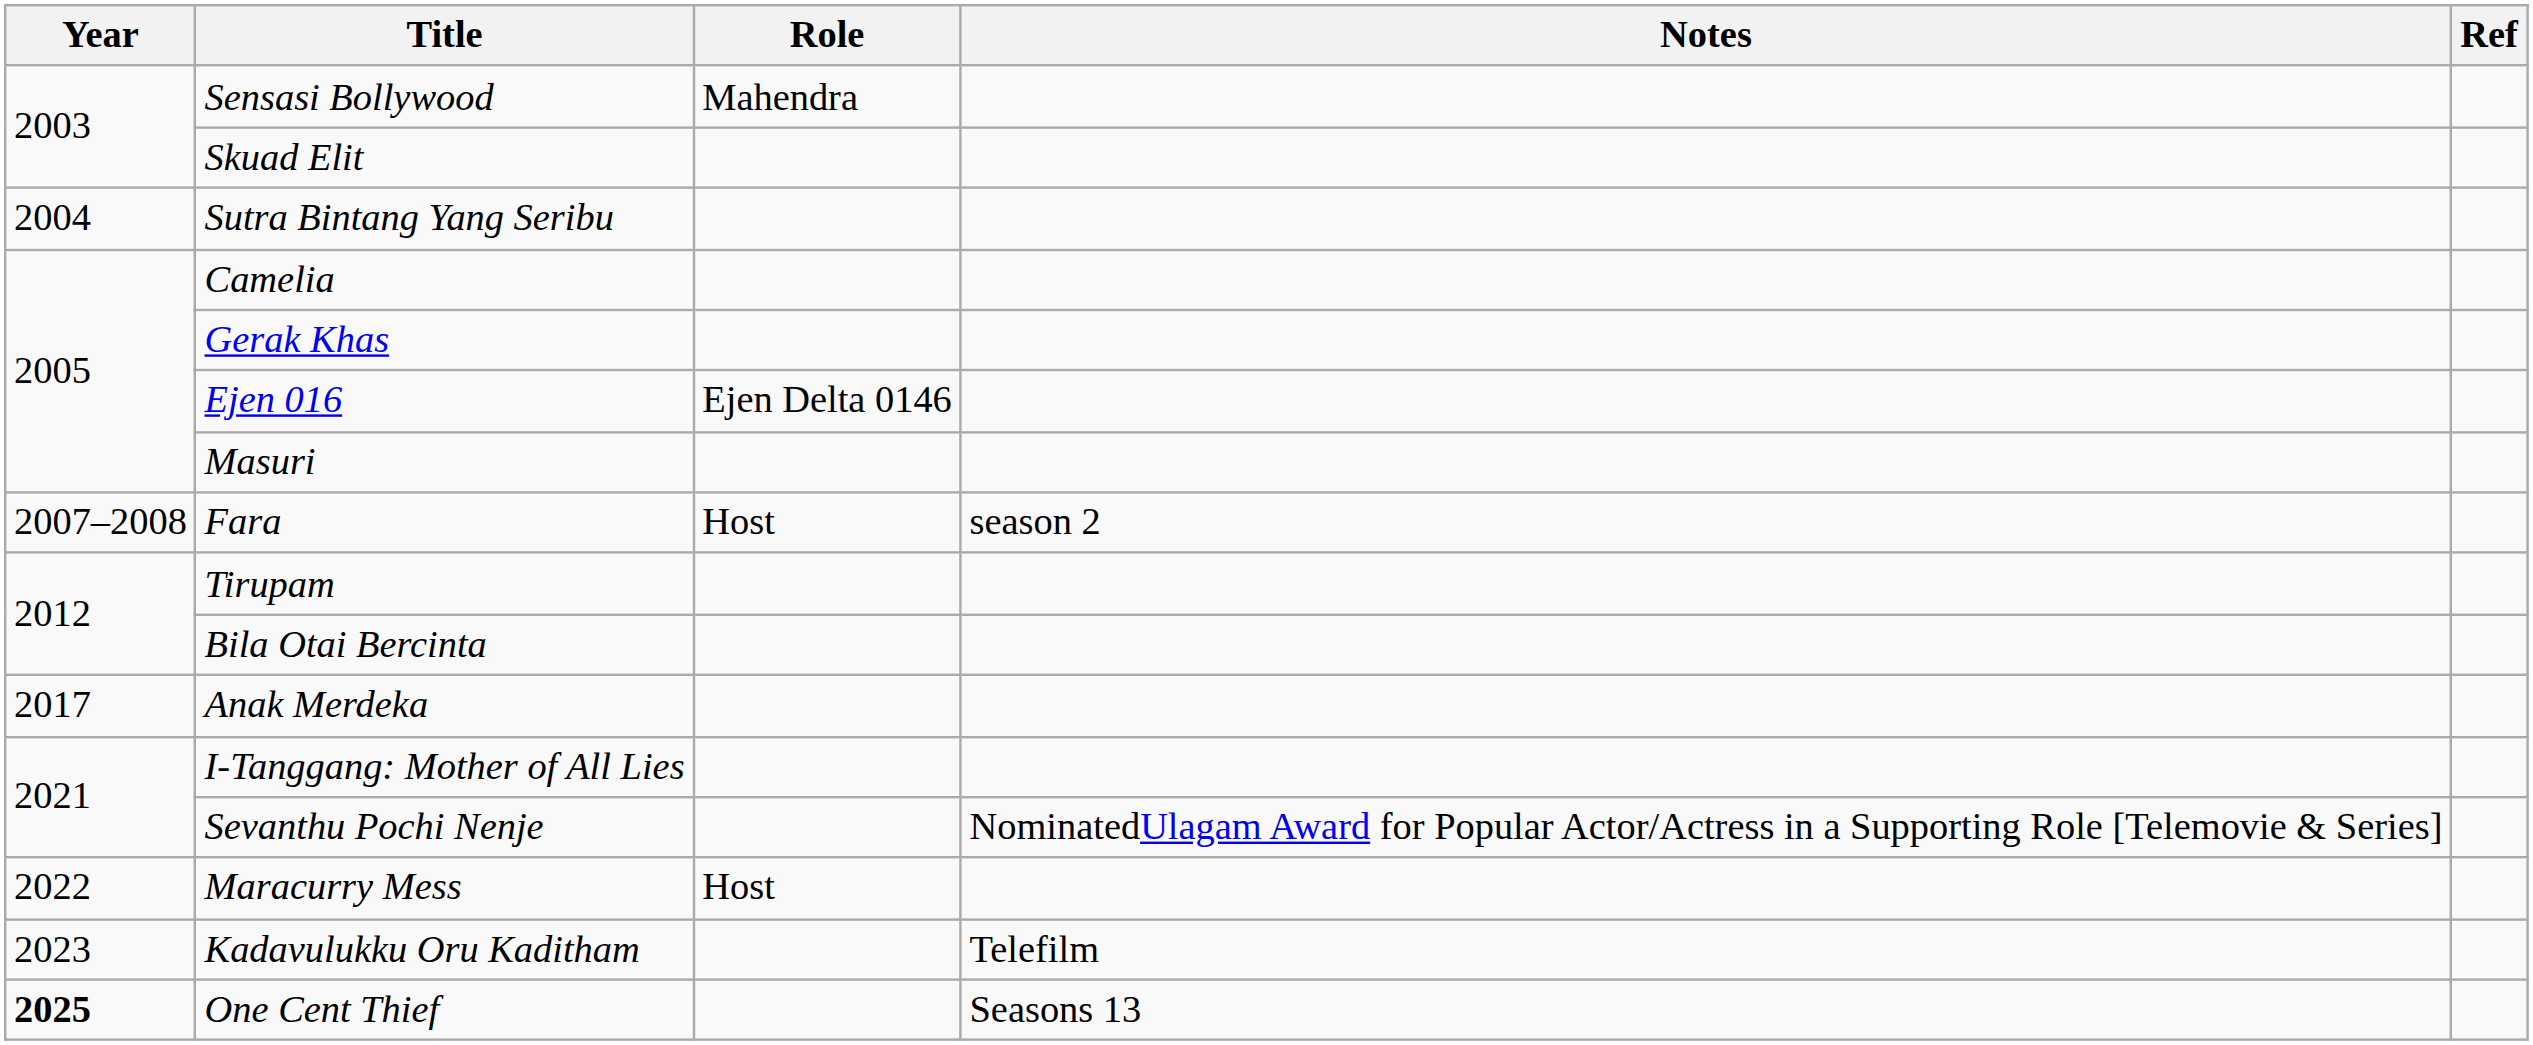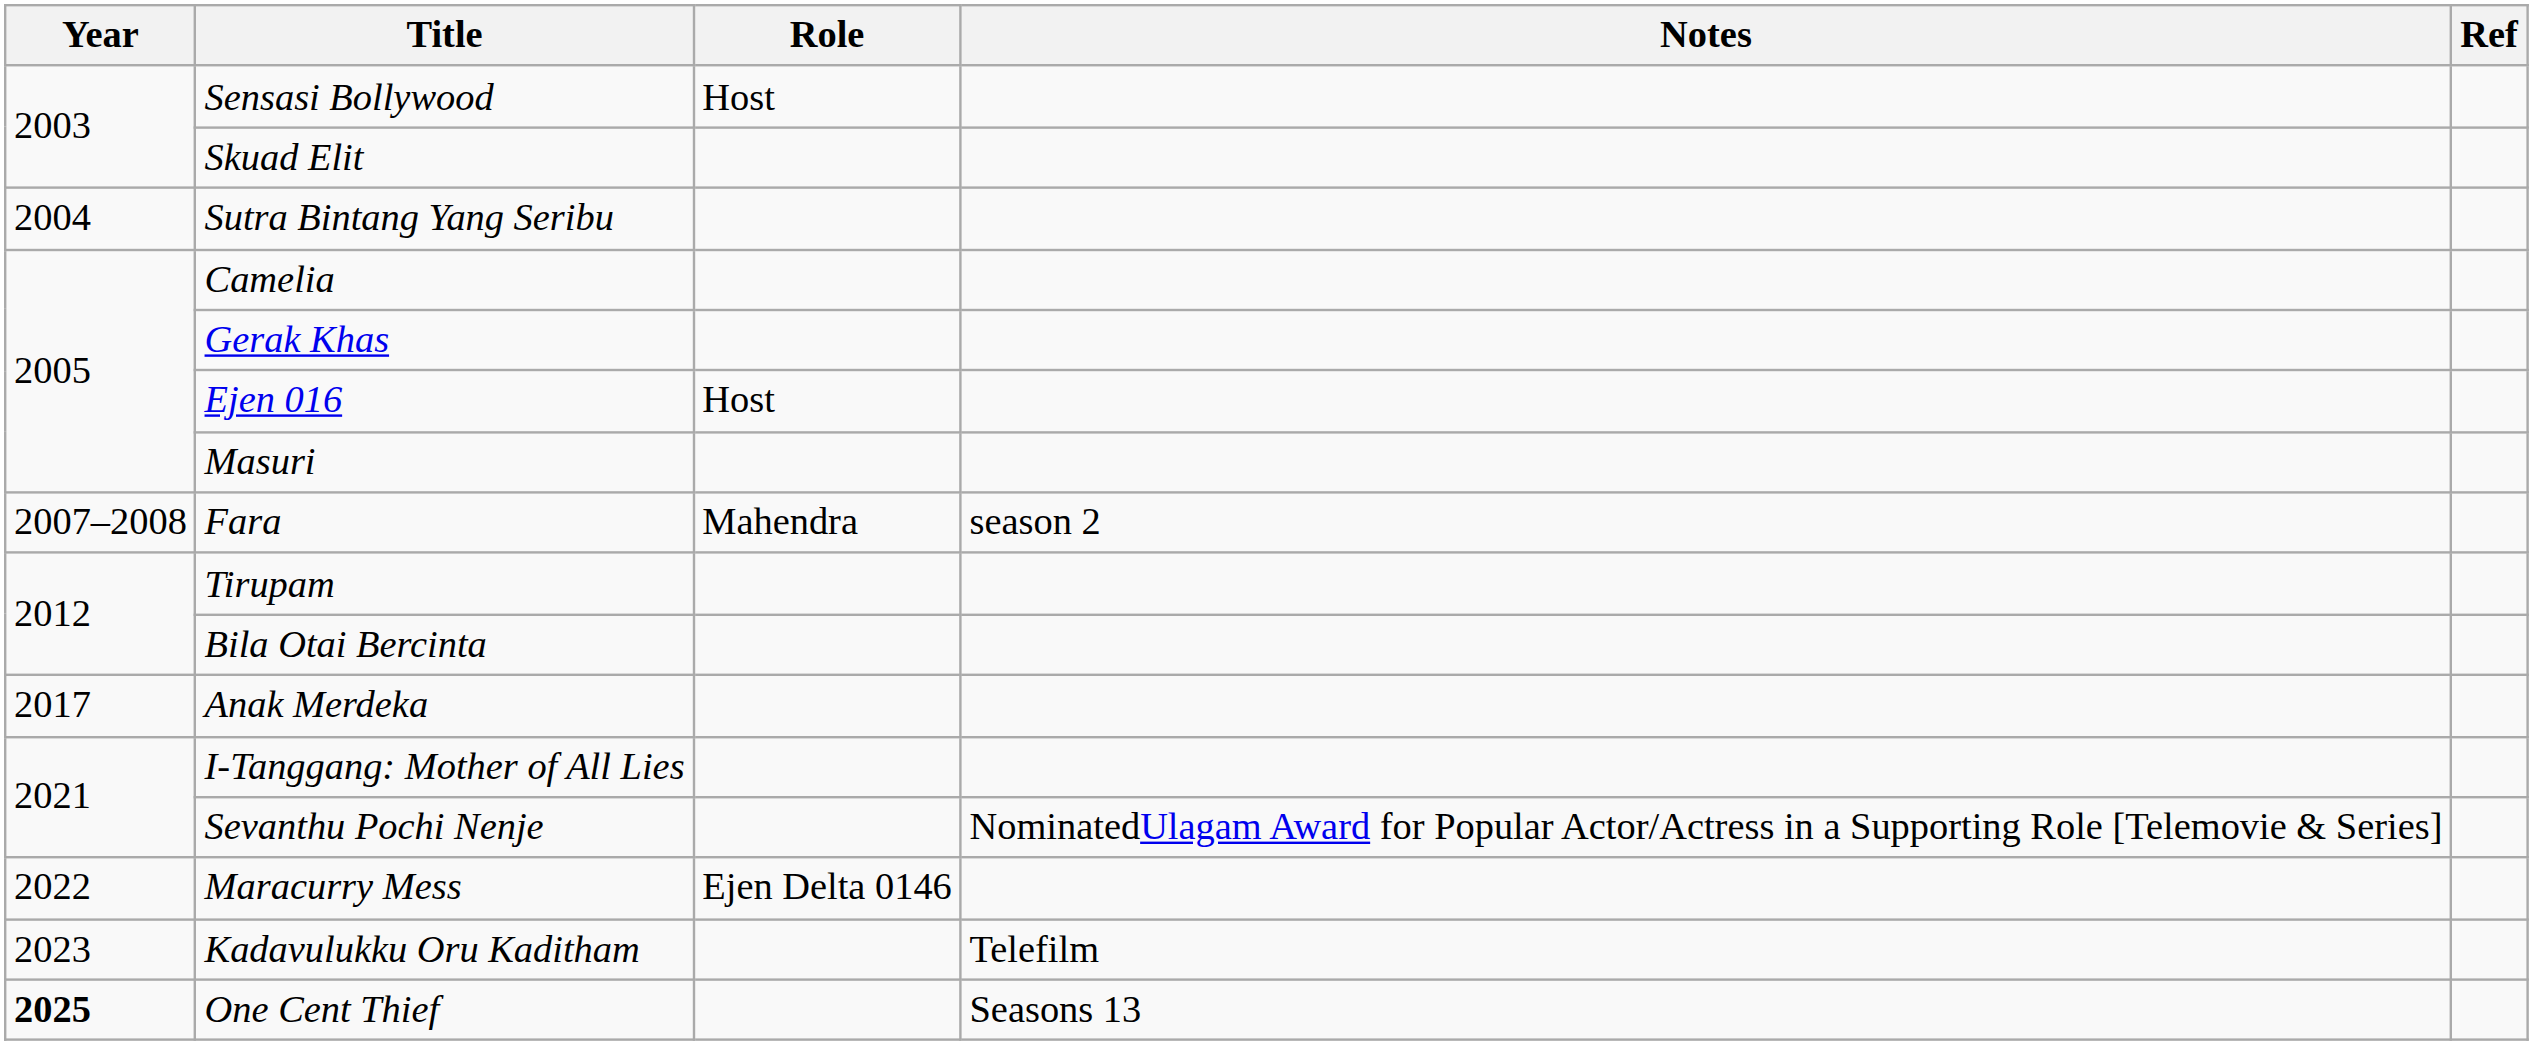Sensasi Bollywood | Role: Mahendra -> Host
Ejen 016 | Role: Ejen Delta 0146 -> Host
Fara | Role: Host -> Mahendra
Maracurry Mess | Role: Host -> Ejen Delta 0146
